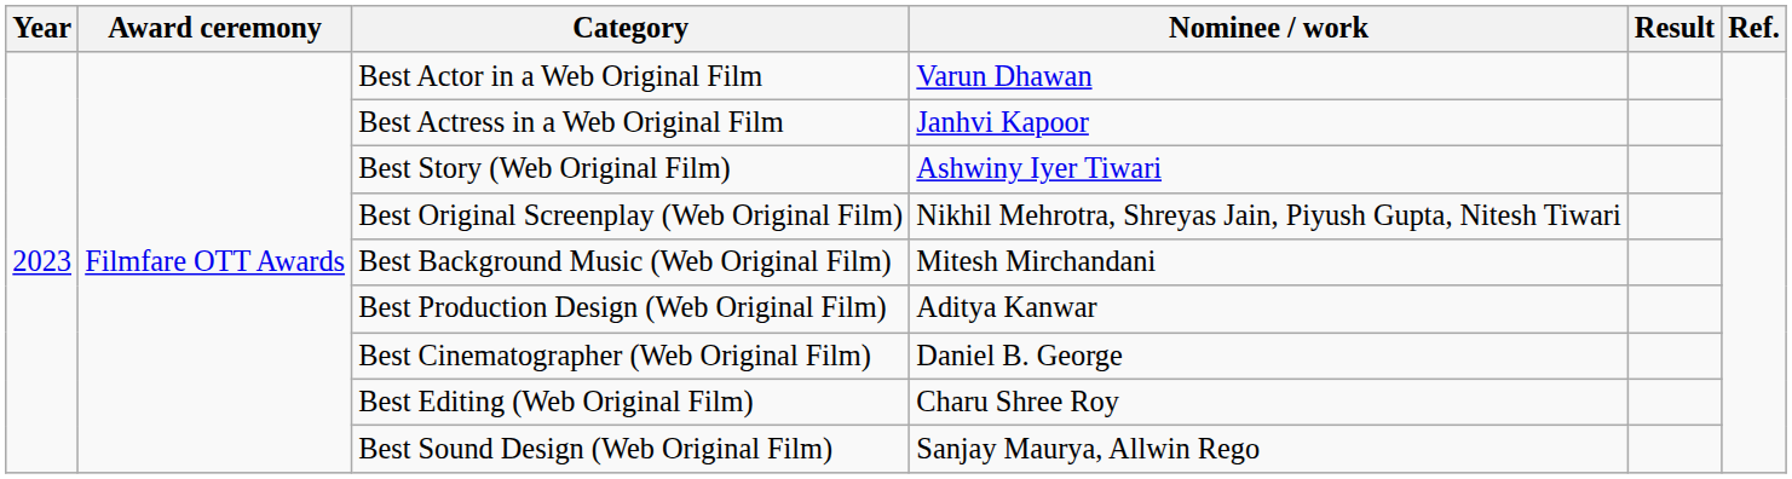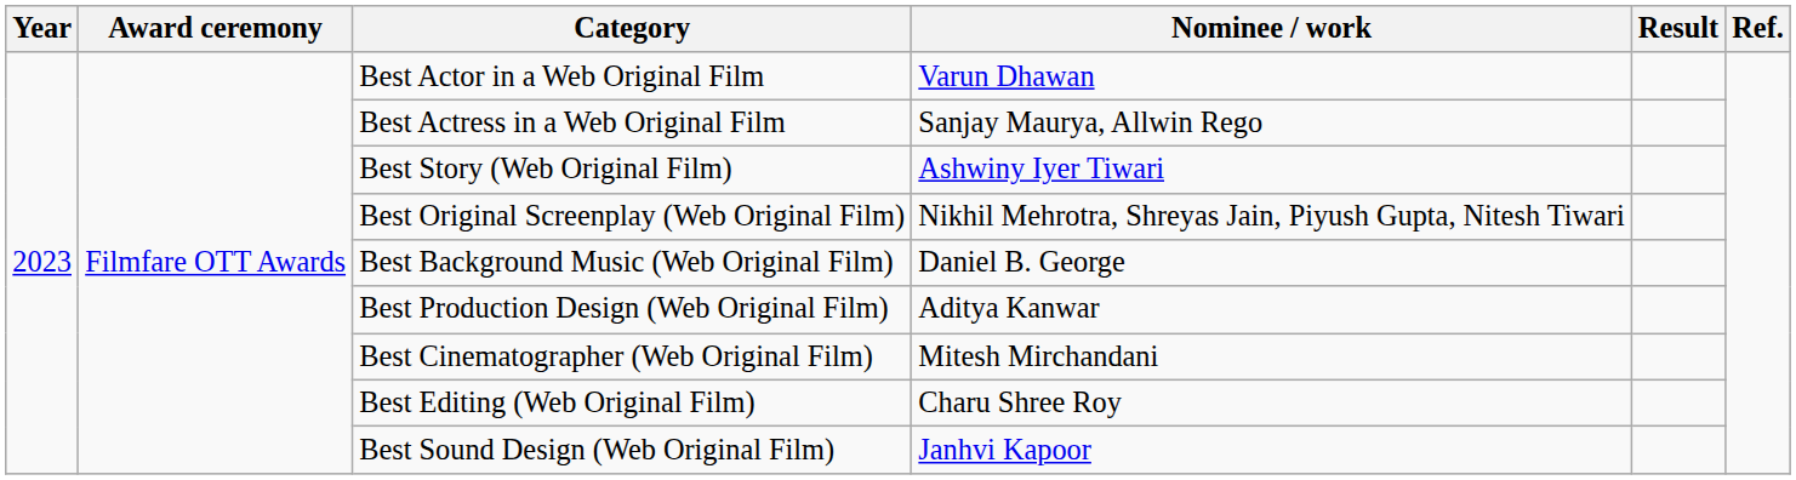Best Actress in a Web Original Film | Nominee / work: Janhvi Kapoor -> Sanjay Maurya, Allwin Rego
Best Background Music (Web Original Film) | Nominee / work: Mitesh Mirchandani -> Daniel B. George
Best Cinematographer (Web Original Film) | Nominee / work: Daniel B. George -> Mitesh Mirchandani
Best Sound Design (Web Original Film) | Nominee / work: Sanjay Maurya, Allwin Rego -> Janhvi Kapoor
